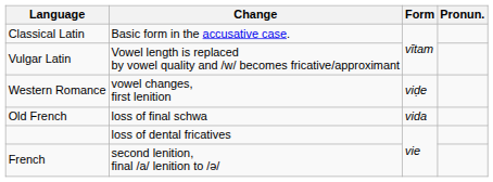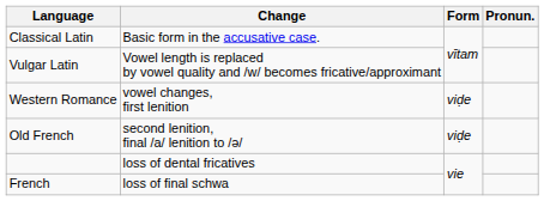Old French | Change: loss of final schwa -> second lenition, final /a/ lenition to /ə/
Old French | Form: vida -> viḍe
French | Change: second lenition, final /a/ lenition to /ə/ -> loss of final schwa
